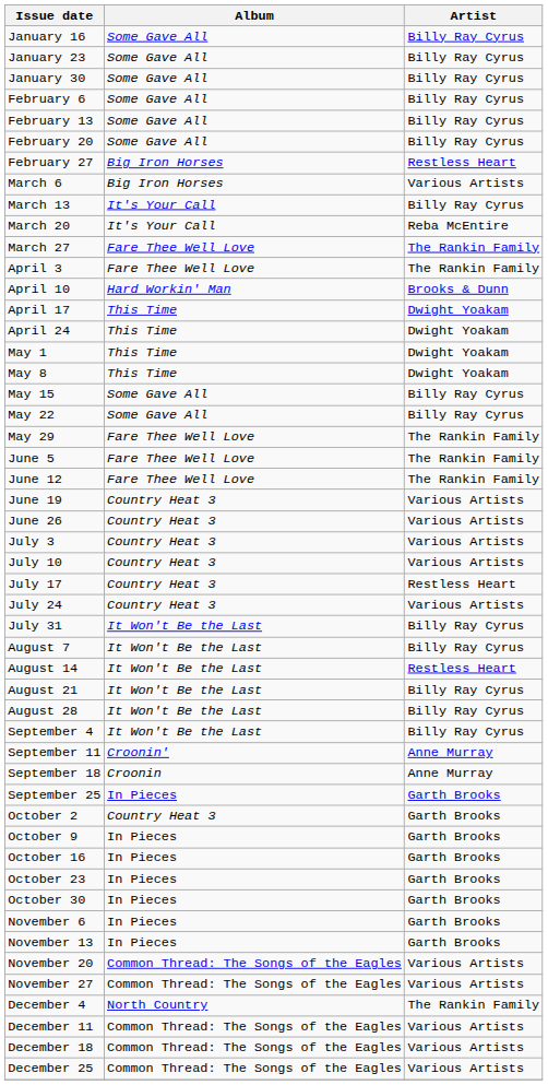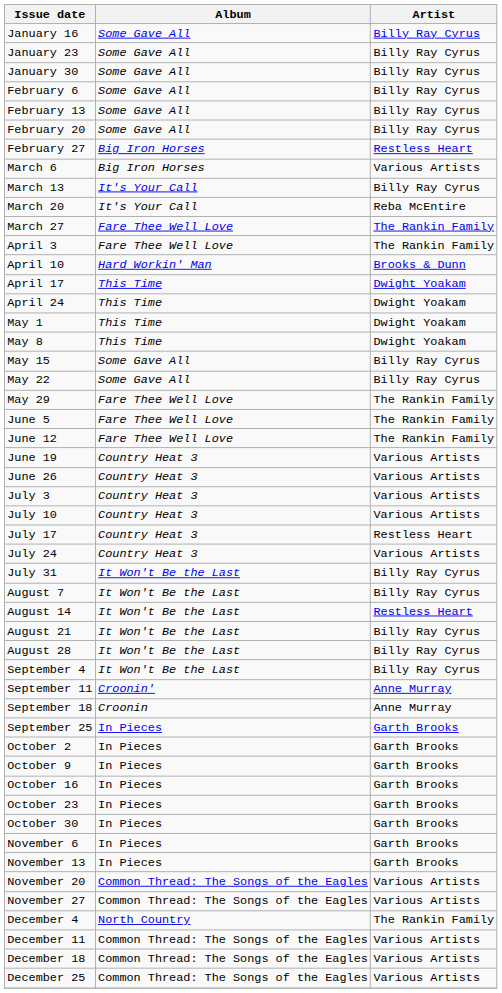October 2 | Album: Country Heat 3 -> In Pieces
